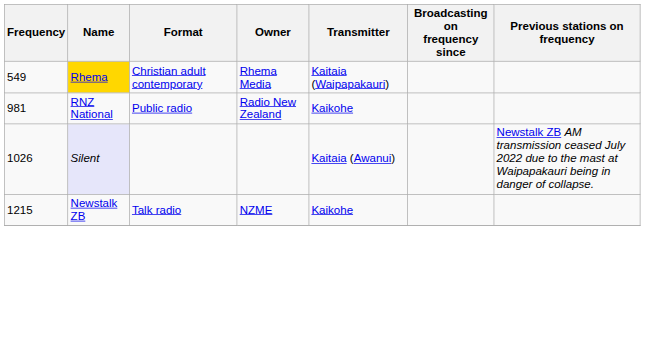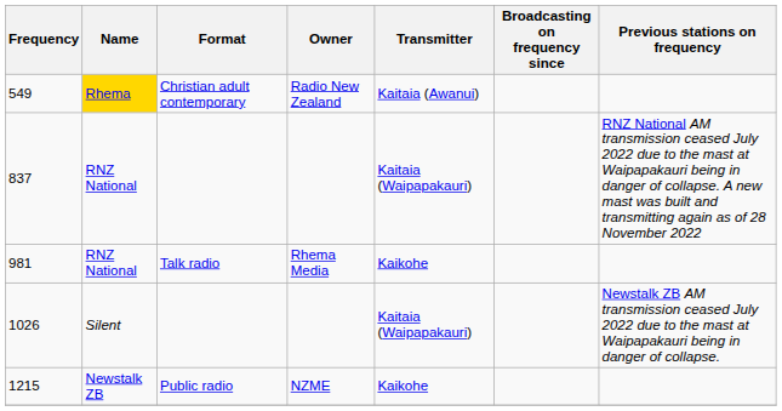549 | Owner: Rhema Media -> Radio New Zealand
549 | Transmitter: Kaitaia (Waipapakauri) -> Kaitaia (Awanui)
+ row: 837 | RNZ National | Kaitaia (Waipapakauri) | RNZ National AM transmission ceased July 2022 due to the mast at Waipapakauri being in danger of collapse. A new mast was built and transmitting again as of 28 November 2022
981 | Format: Public radio -> Talk radio
981 | Owner: Radio New Zealand -> Rhema Media
1026 | Name: lavender background -> no background
1026 | Transmitter: Kaitaia (Awanui) -> Kaitaia (Waipapakauri)
1215 | Format: Talk radio -> Public radio
